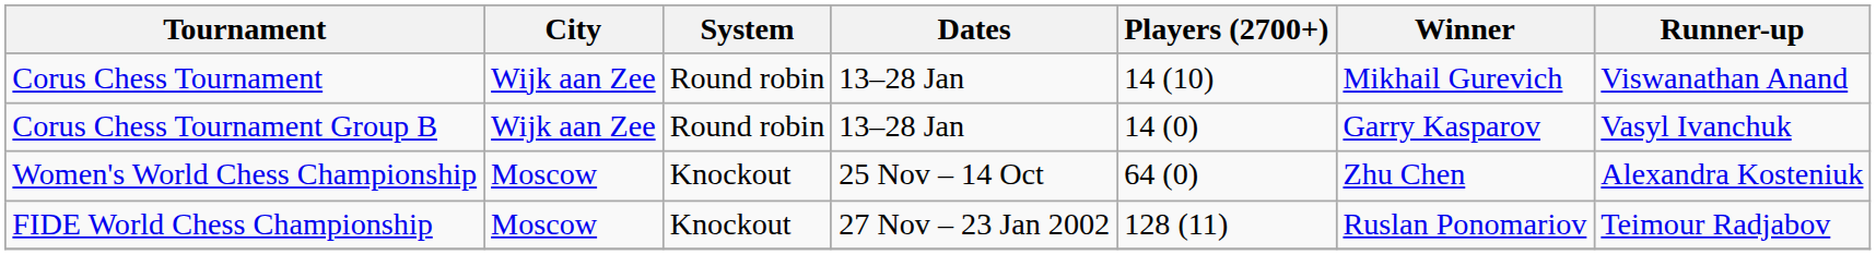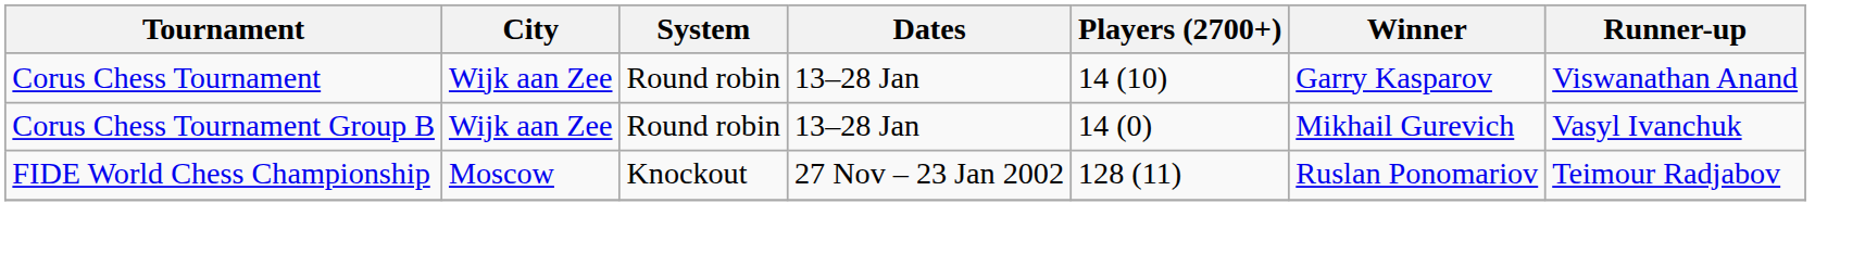Corus Chess Tournament | Winner: Mikhail Gurevich -> Garry Kasparov
Corus Chess Tournament Group B | Winner: Garry Kasparov -> Mikhail Gurevich
- row: Women's World Chess Championship | Moscow | Knockout | 25 Nov – 14 Oct | 64 (0) | Zhu Chen | Alexandra Kosteniuk
